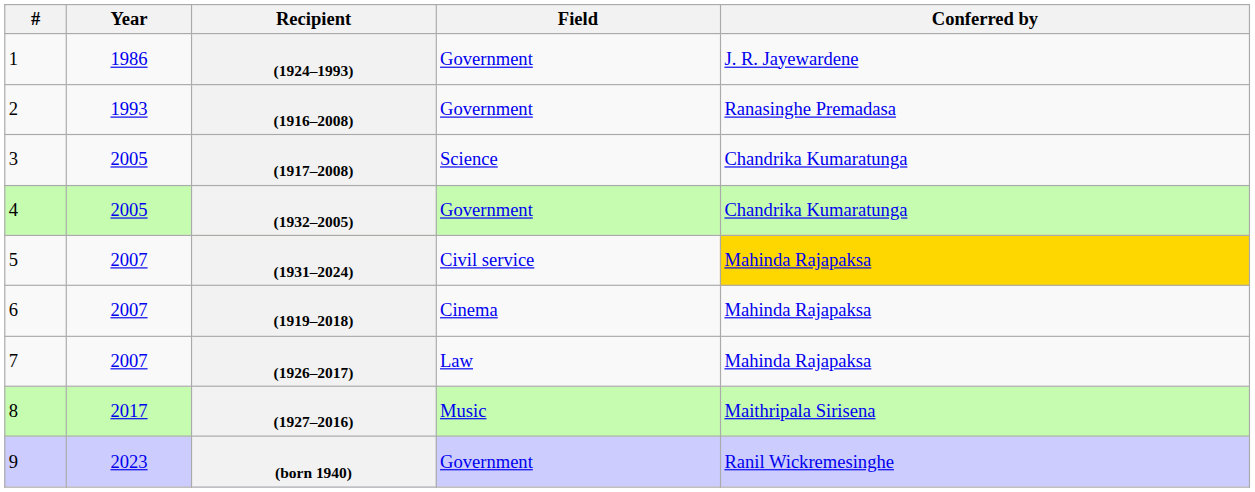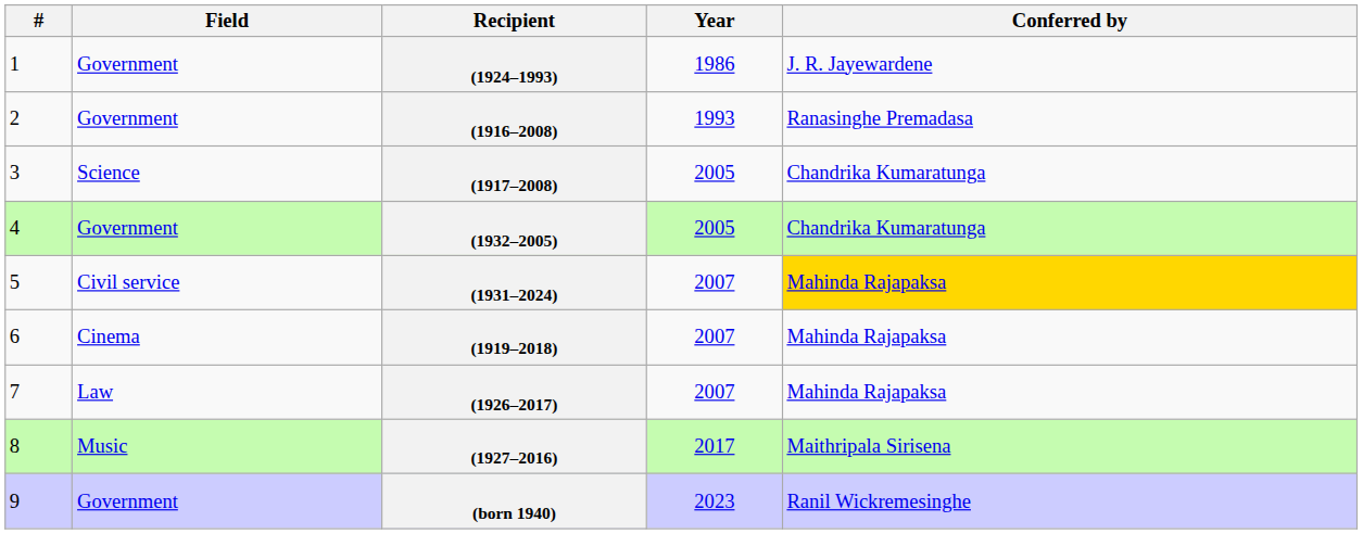columns swapped: Year <-> Field
